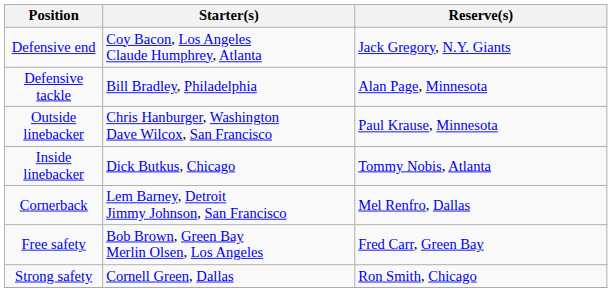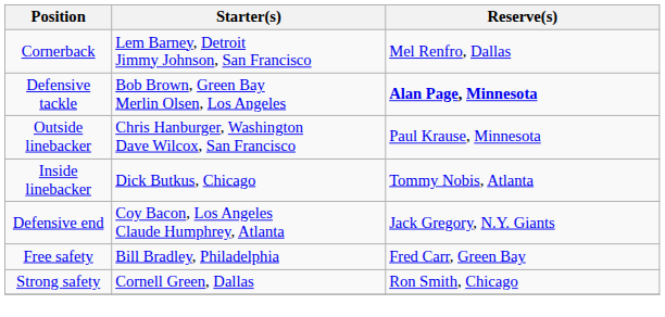rows swapped: Defensive end <-> Cornerback
Defensive tackle | Starter(s): Bill Bradley, Philadelphia -> Bob Brown, Green Bay Merlin Olsen, Los Angeles
Defensive tackle | Reserve(s): normal -> bold
Free safety | Starter(s): Bob Brown, Green Bay Merlin Olsen, Los Angeles -> Bill Bradley, Philadelphia
